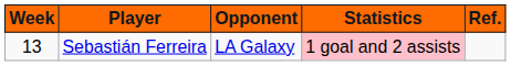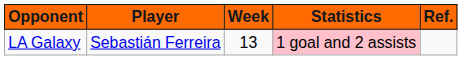columns swapped: Week <-> Opponent
